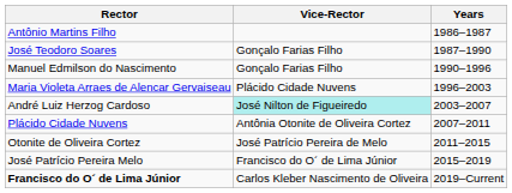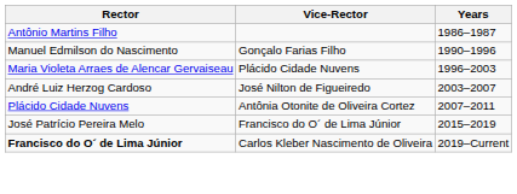- row: José Teodoro Soares | Gonçalo Farias Filho | 1987–1990
André Luiz Herzog Cardoso | Vice-Rector: paleturquoise background -> no background
- row: Otonite de Oliveira Cortez | José Patrício Pereira de Melo | 2011–2015
